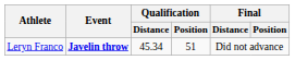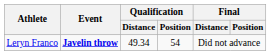Leryn Franco | Qualification / Distance: 45.34 -> 49.34
Leryn Franco | Qualification / Position: 51 -> 54
